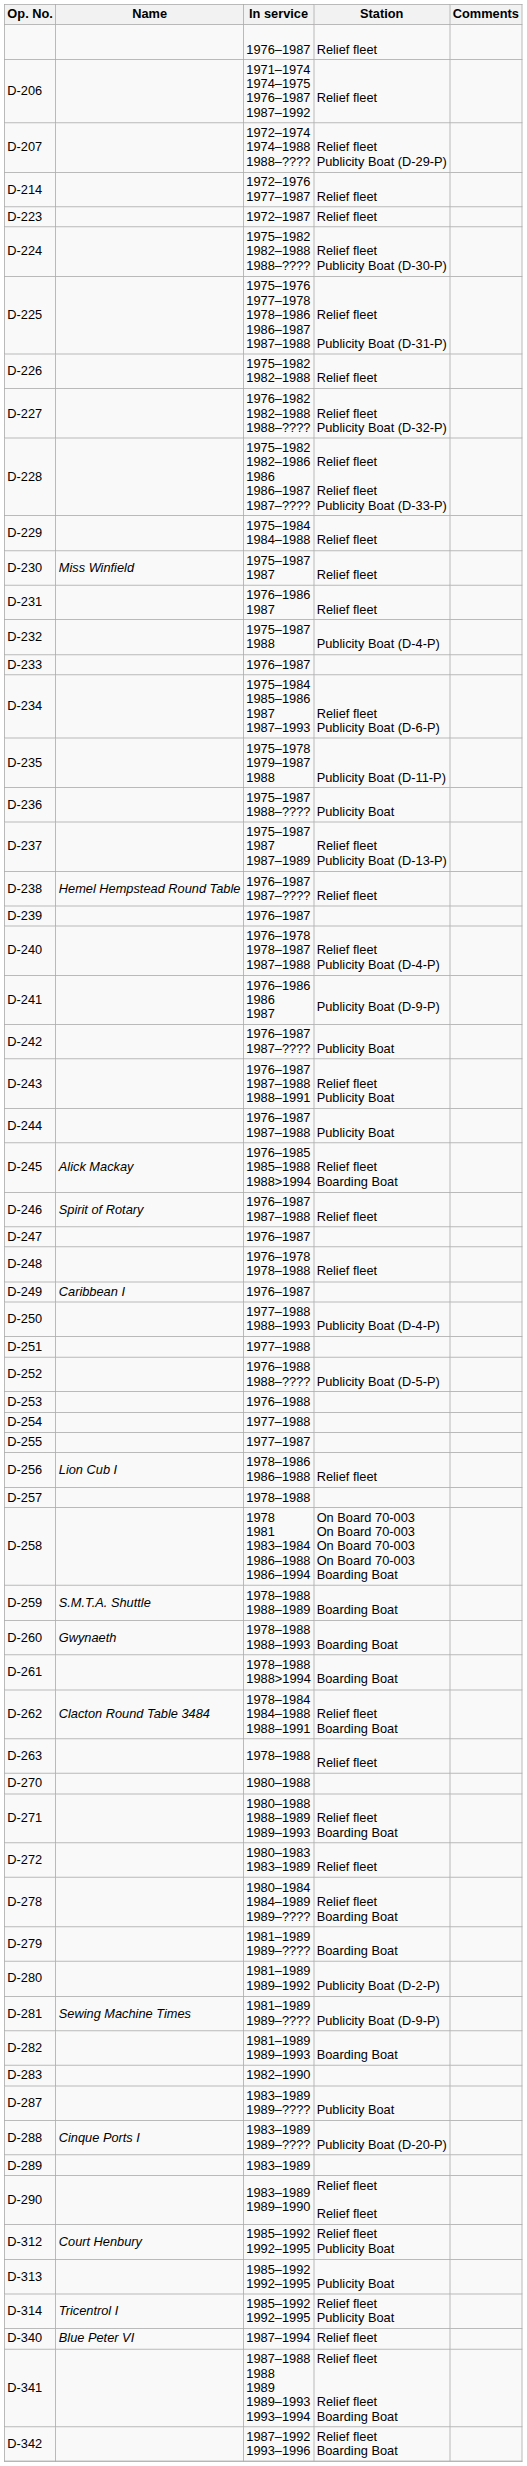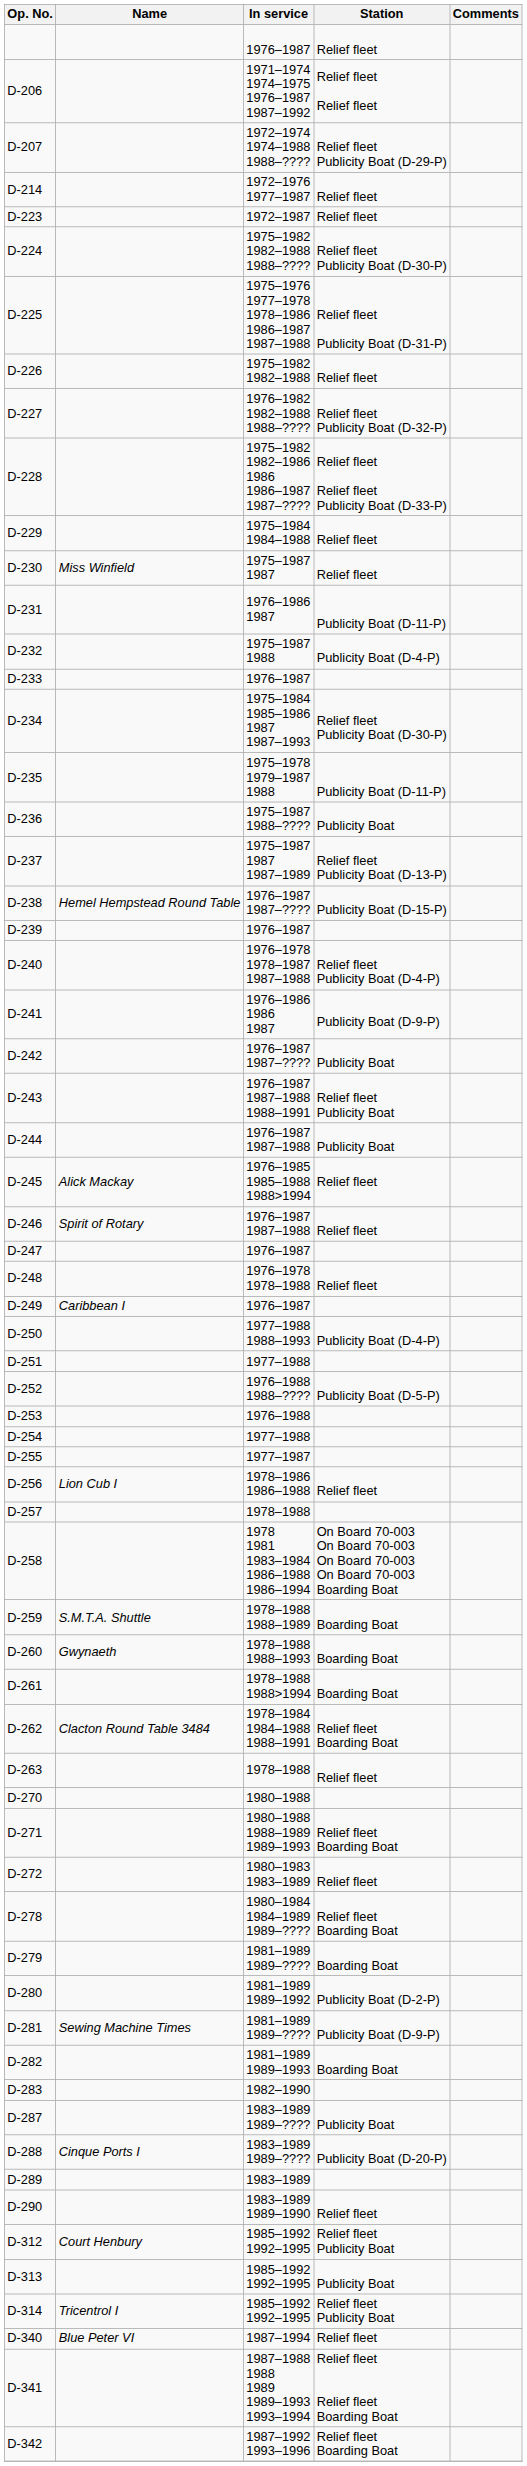D-206 | Station: Relief fleet -> Relief fleet Relief fleet
D-231 | Station: Relief fleet -> Publicity Boat (D-11-P)
D-234 | Station: Relief fleet Publicity Boat (D-6-P) -> Relief fleet Publicity Boat (D-30-P)
D-238 | Station: Relief fleet -> Publicity Boat (D-15-P)
D-245 | Station: Relief fleet Boarding Boat -> Relief fleet
D-290 | Station: Relief fleet Relief fleet -> Relief fleet
